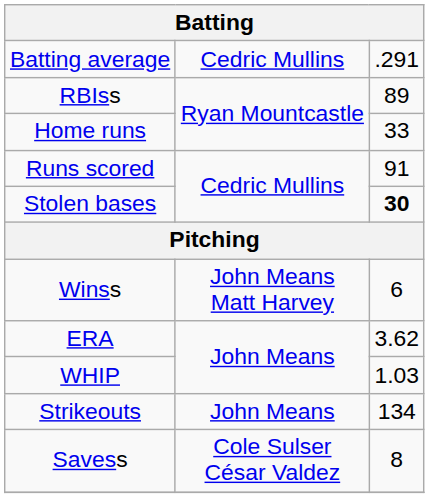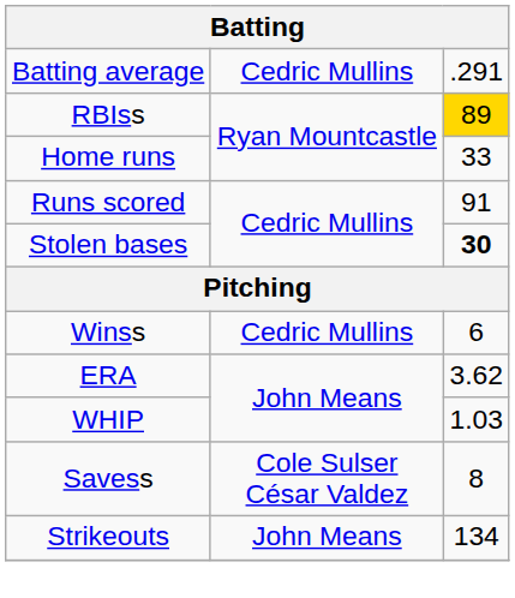RBIss | column 3: no background -> gold background
Winss | column 2: John Means Matt Harvey -> Cedric Mullins
rows swapped: Strikeouts <-> Savess
